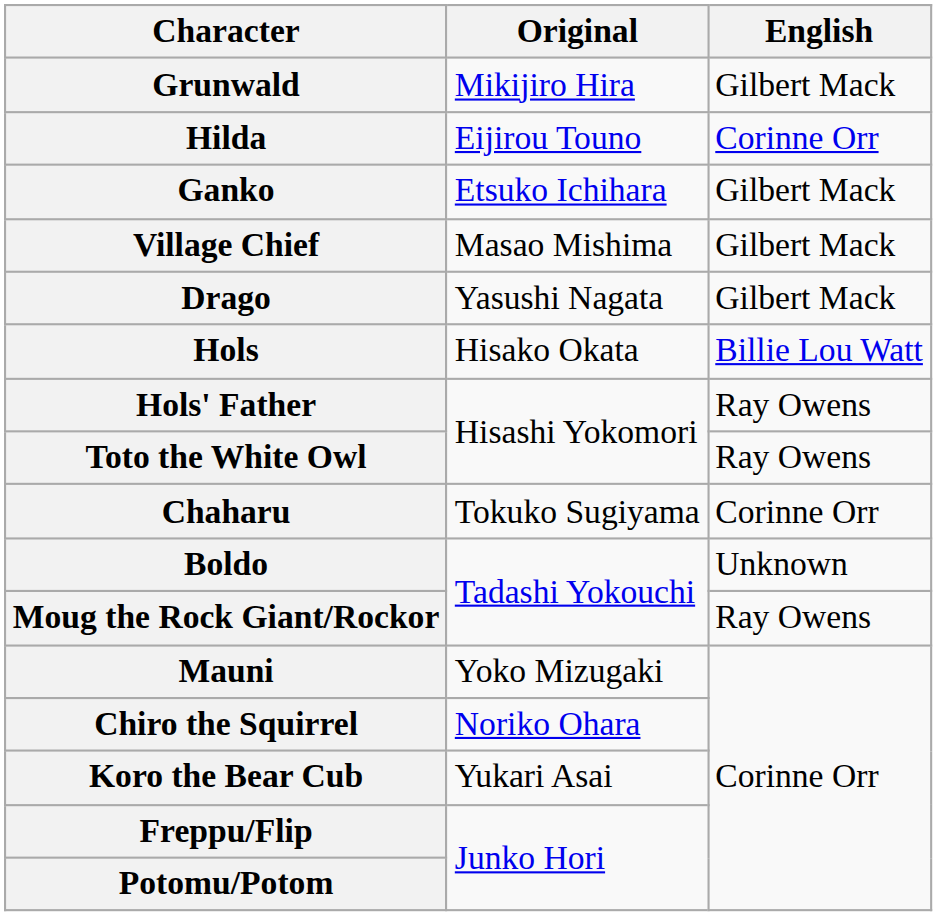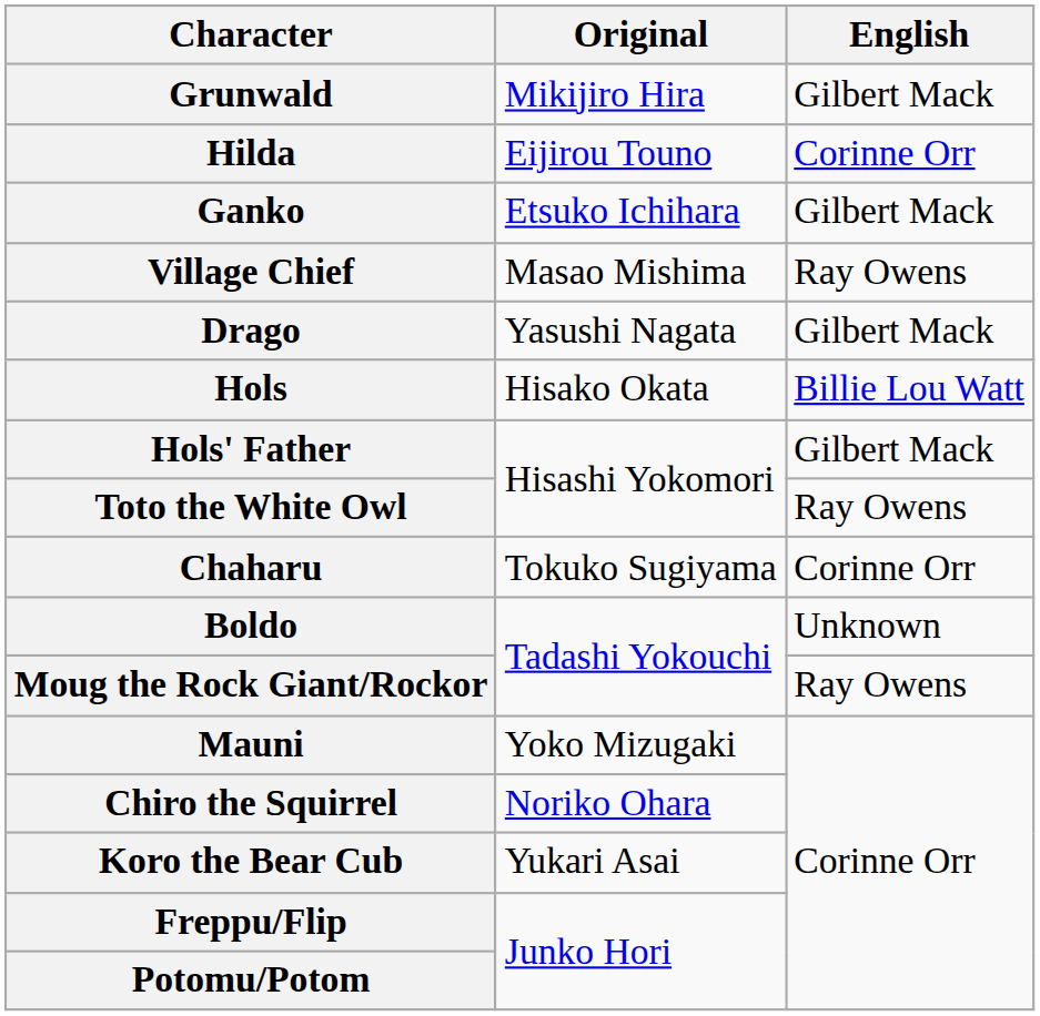Village Chief | English: Gilbert Mack -> Ray Owens
Hols' Father | English: Ray Owens -> Gilbert Mack
